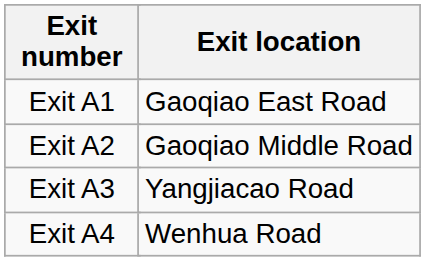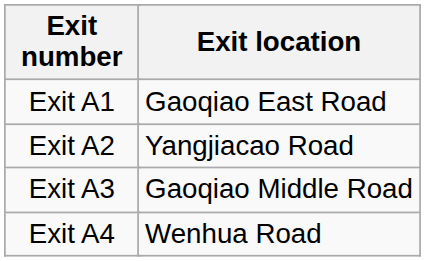Exit A2 | Exit location: Gaoqiao Middle Road -> Yangjiacao Road
Exit A3 | Exit location: Yangjiacao Road -> Gaoqiao Middle Road
